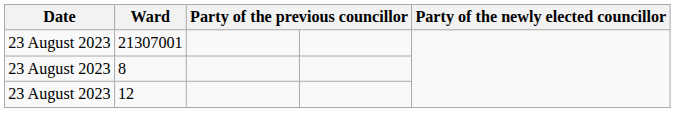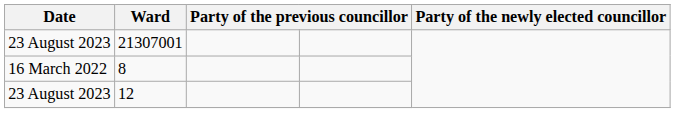8 | Date: 23 August 2023 -> 16 March 2022
